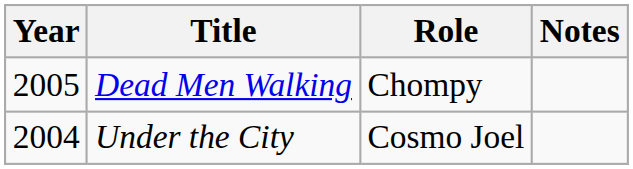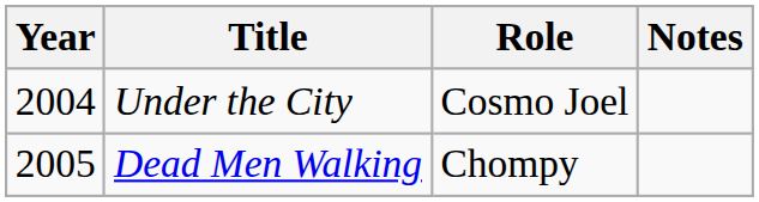rows swapped: Under the City <-> Dead Men Walking
